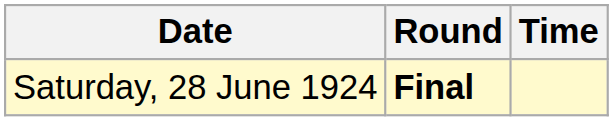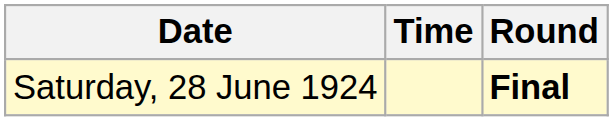columns swapped: Time <-> Round
